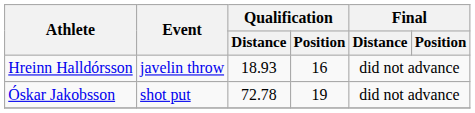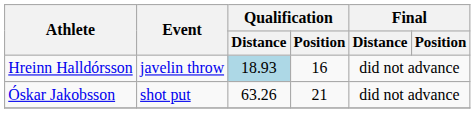Hreinn Halldórsson | Qualification / Distance: no background -> lightblue background
Óskar Jakobsson | Qualification / Distance: 72.78 -> 63.26
Óskar Jakobsson | Qualification / Position: 19 -> 21
